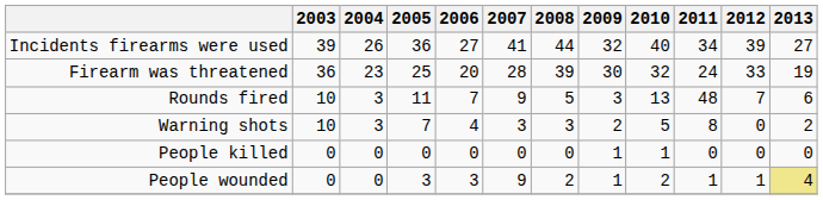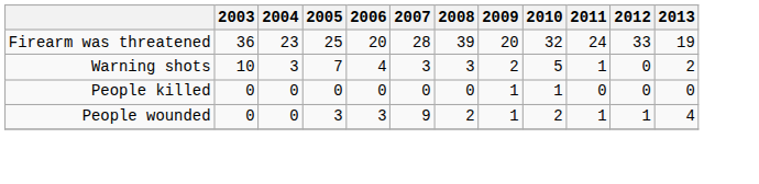- row: Incidents firearms were used | 39 | 26 | 36 | 27 | 41 | 44 | 32 | 40 | 34 | 39 | 27
Firearm was threatened | 2009: 30 -> 20
- row: Rounds fired | 10 | 3 | 11 | 7 | 9 | 5 | 3 | 13 | 48 | 7 | 6
Warning shots | 2011: 8 -> 1
People wounded | 2013: khaki background -> no background
